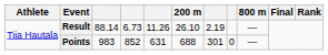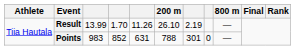Result | column 3: 88.14 -> 13.99
Result | column 4: 6.73 -> 1.70
Points | 200 m: 688 -> 788
